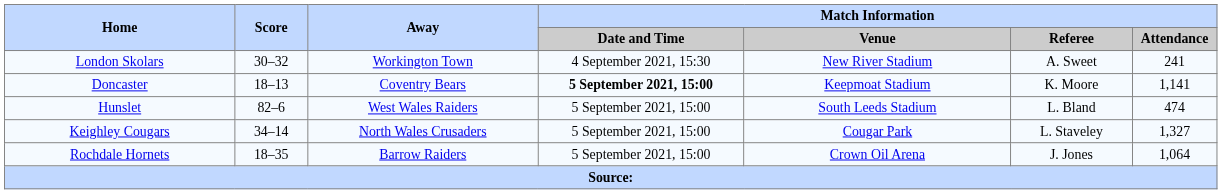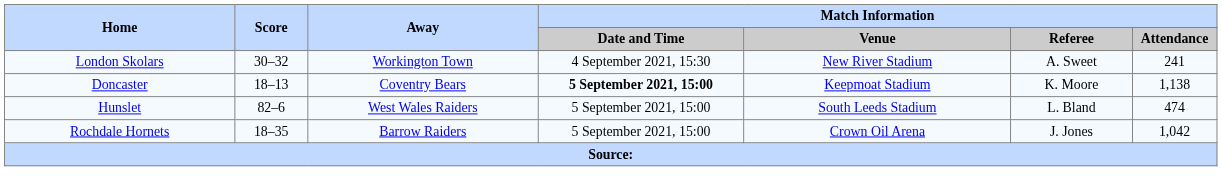Doncaster | Match Information / Attendance: 1,141 -> 1,138
- row: Keighley Cougars | 34–14 | North Wales Crusaders | 5 September 2021, 15:00 | Cougar Park | L. Staveley | 1,327
Rochdale Hornets | Match Information / Attendance: 1,064 -> 1,042
